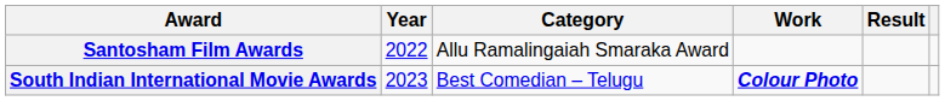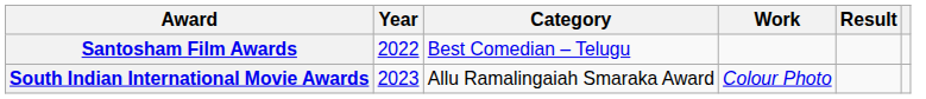Santosham Film Awards | Category: Allu Ramalingaiah Smaraka Award -> Best Comedian – Telugu
South Indian International Movie Awards | Category: Best Comedian – Telugu -> Allu Ramalingaiah Smaraka Award
South Indian International Movie Awards | Work: bold -> normal
